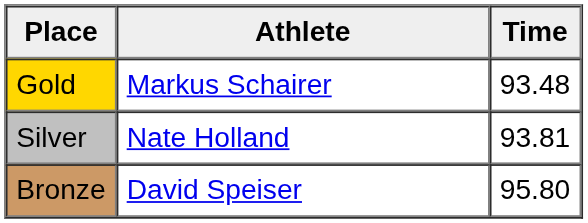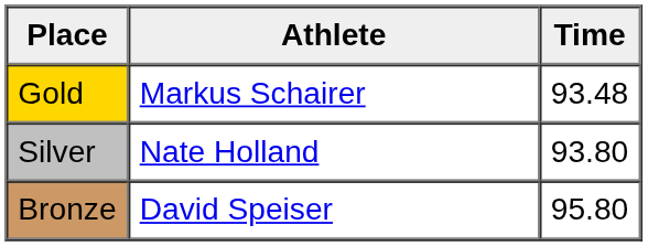Silver | Time: 93.81 -> 93.80
